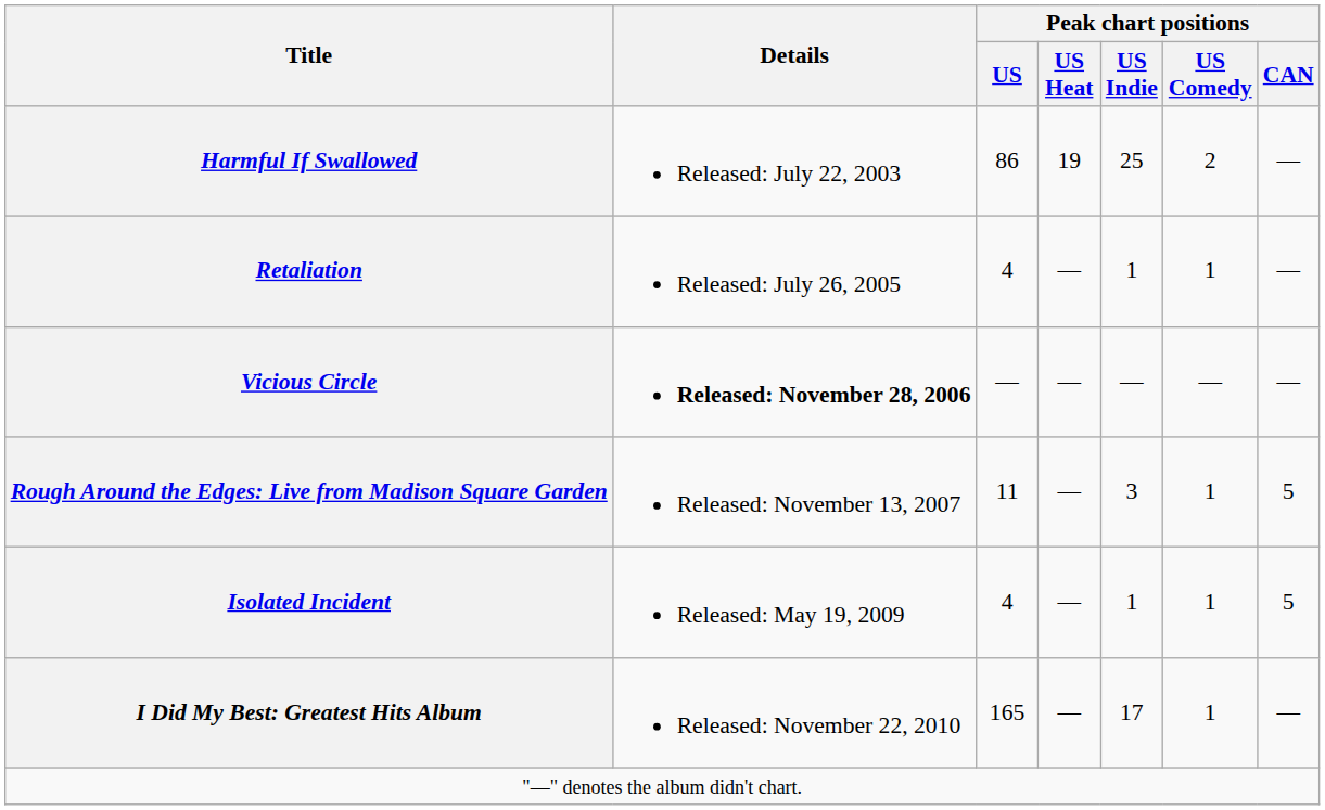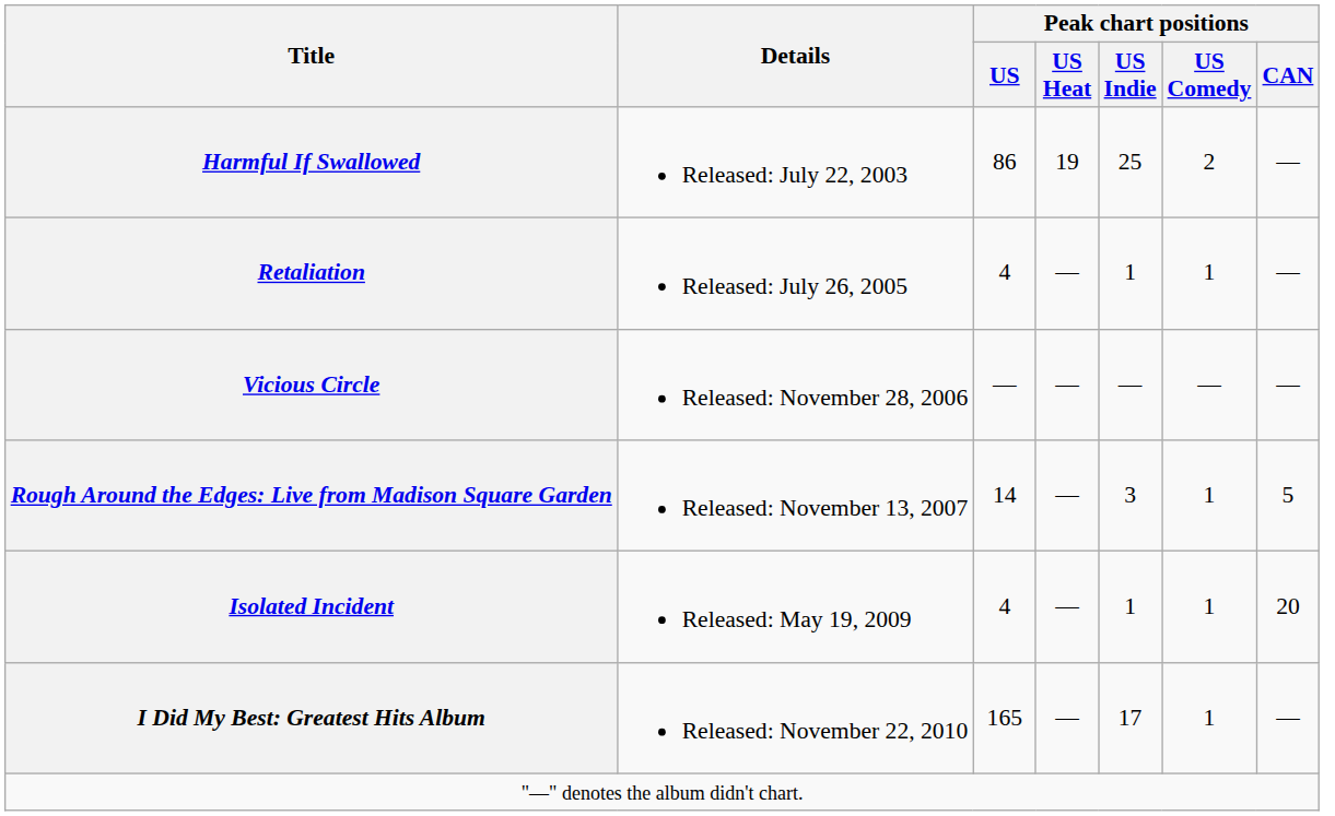Vicious Circle | Details: bold -> normal
Rough Around the Edges: Live from Madison Square Garden | Peak chart positions / US: 11 -> 14
Isolated Incident | Peak chart positions / CAN: 5 -> 20
